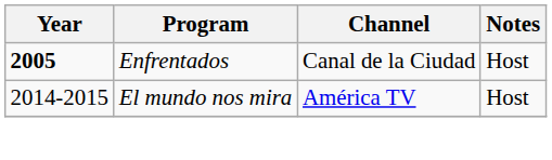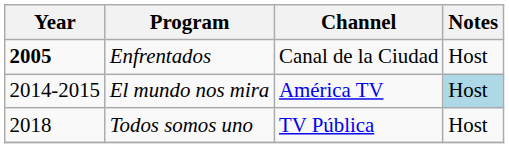El mundo nos mira | Notes: no background -> lightblue background
+ row: 2018 | Todos somos uno | TV Pública | Host
